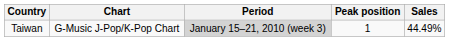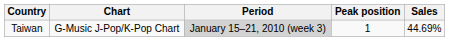Taiwan | Sales: 44.49% -> 44.69%
